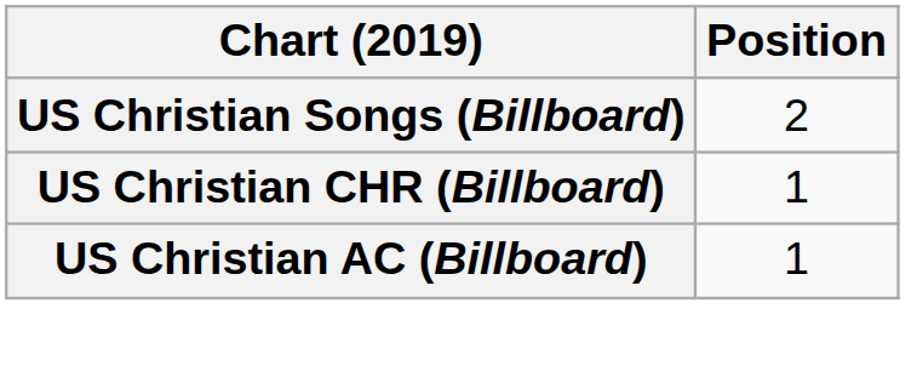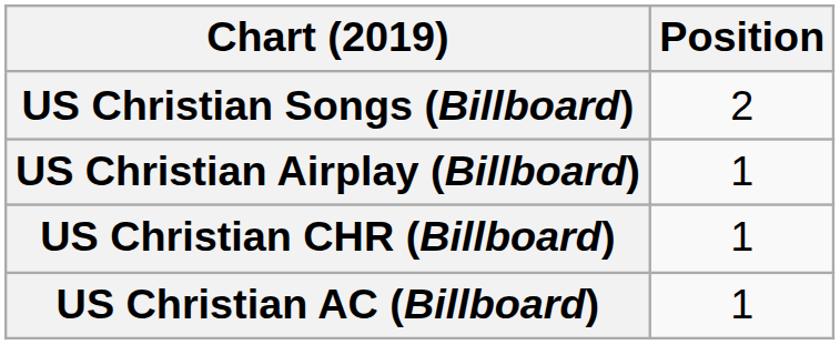+ row: US Christian Airplay (Billboard) | 1
